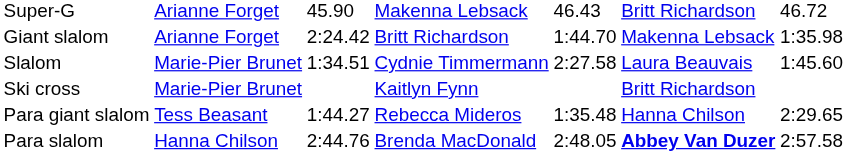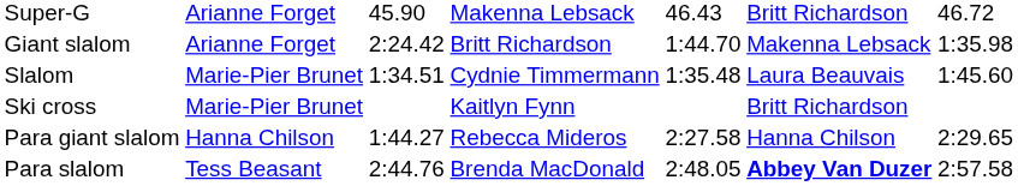Slalom | column 5: 2:27.58 -> 1:35.48
Para giant slalom | column 2: Tess Beasant -> Hanna Chilson
Para giant slalom | column 5: 1:35.48 -> 2:27.58
Para slalom | column 2: Hanna Chilson -> Tess Beasant
